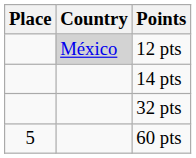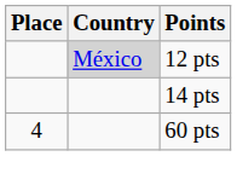- row: 32 pts
60 pts | Place: 5 -> 4
